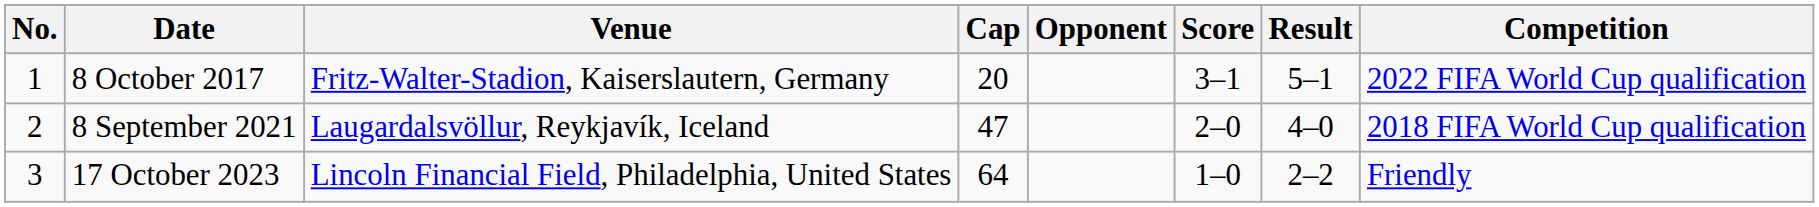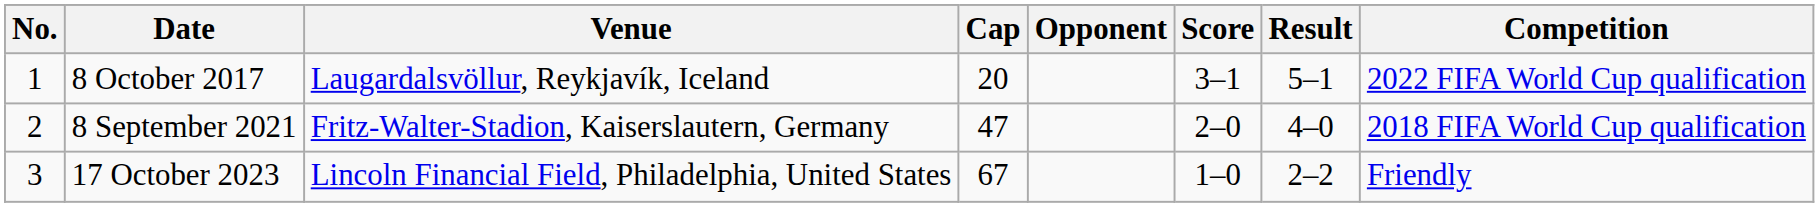8 October 2017 | Venue: Fritz-Walter-Stadion, Kaiserslautern, Germany -> Laugardalsvöllur, Reykjavík, Iceland
8 September 2021 | Venue: Laugardalsvöllur, Reykjavík, Iceland -> Fritz-Walter-Stadion, Kaiserslautern, Germany
17 October 2023 | Cap: 64 -> 67
